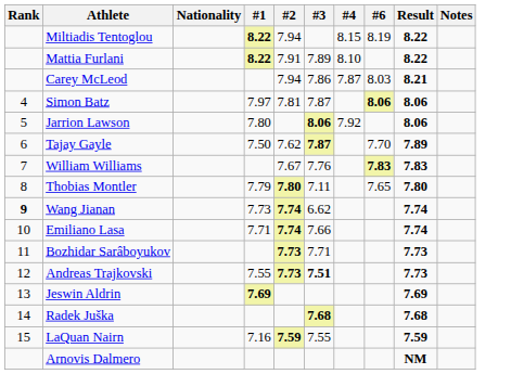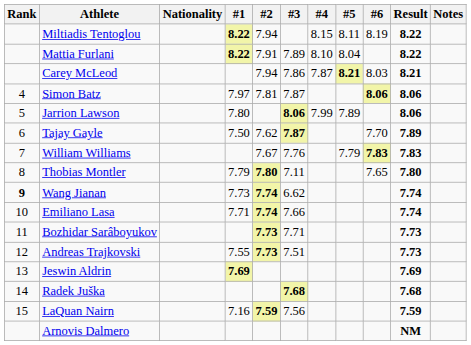+ column: #5 | 8.11 | 8.04 | 8.21 | 7.89 | 7.79
Jarrion Lawson | #4: 7.92 -> 7.99
Andreas Trajkovski | #3: bold -> normal
LaQuan Nairn | #3: 7.55 -> 7.56
